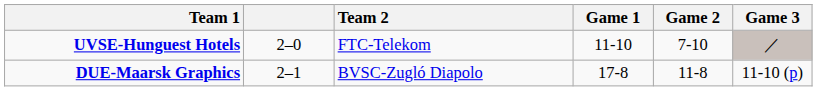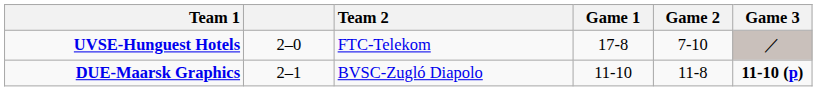UVSE-Hunguest Hotels | Game 1: 11-10 -> 17-8
DUE-Maarsk Graphics | Game 1: 17-8 -> 11-10
DUE-Maarsk Graphics | Game 3: normal -> bold
